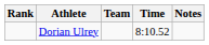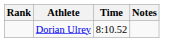- column: Team
